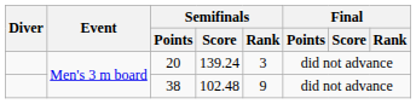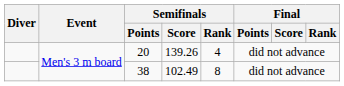20 | Semifinals / Score: 139.24 -> 139.26
20 | Semifinals / Rank: 3 -> 4
38 | Semifinals / Score: 102.48 -> 102.49
38 | Semifinals / Rank: 9 -> 8
